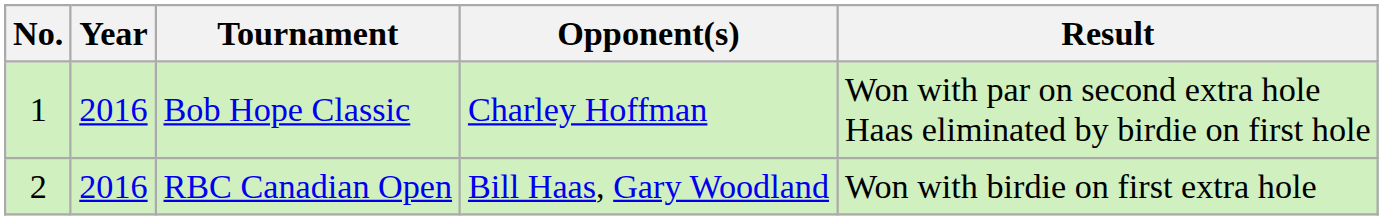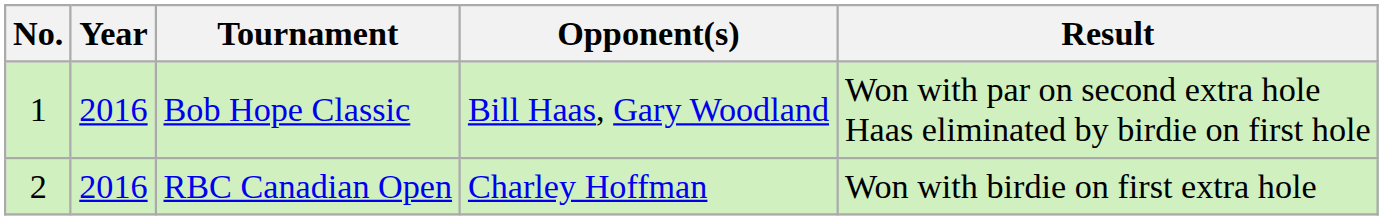Bob Hope Classic | Opponent(s): Charley Hoffman -> Bill Haas, Gary Woodland
RBC Canadian Open | Opponent(s): Bill Haas, Gary Woodland -> Charley Hoffman
